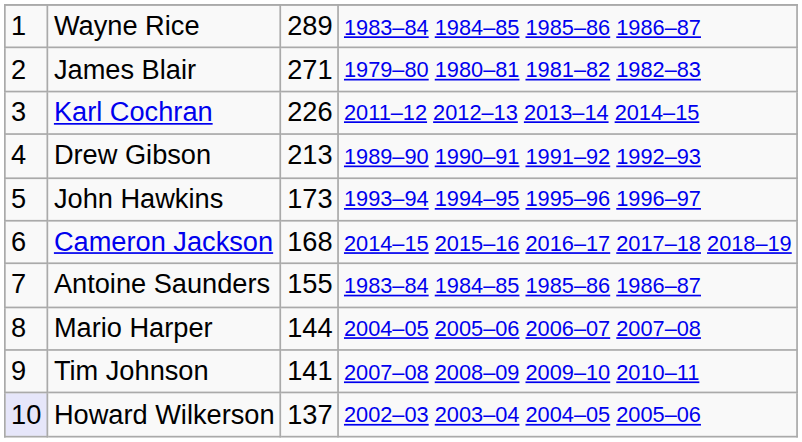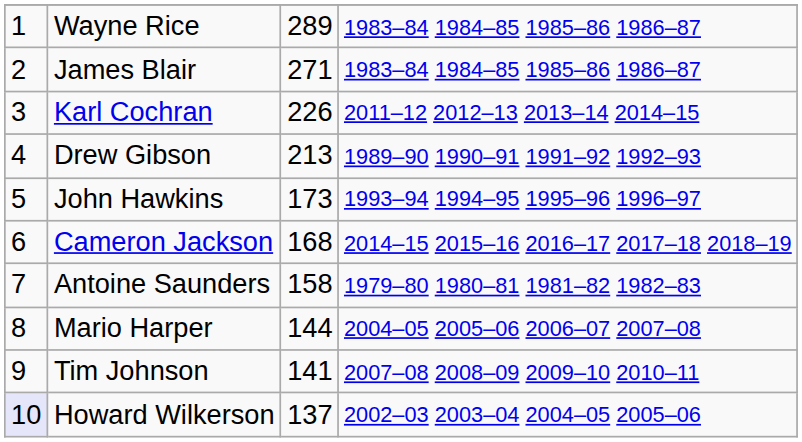James Blair | column 4: 1979–80 1980–81 1981–82 1982–83 -> 1983–84 1984–85 1985–86 1986–87
Antoine Saunders | column 3: 155 -> 158
Antoine Saunders | column 4: 1983–84 1984–85 1985–86 1986–87 -> 1979–80 1980–81 1981–82 1982–83
